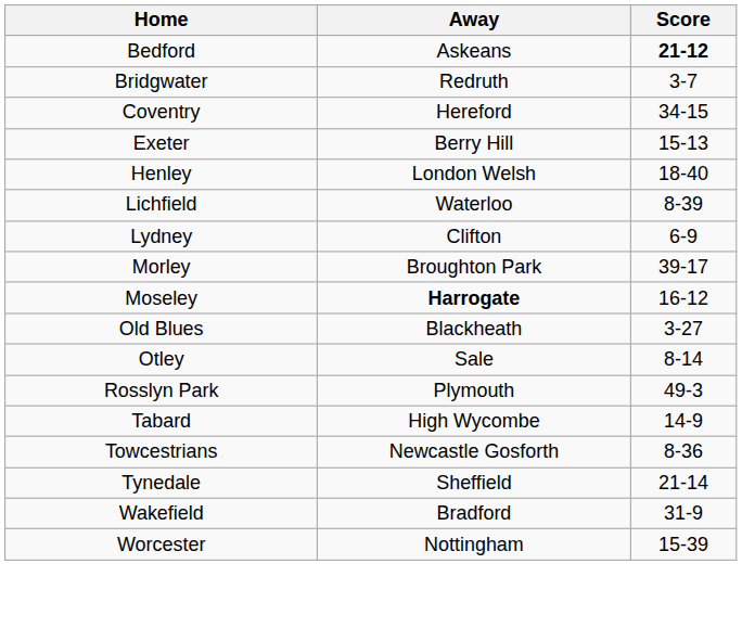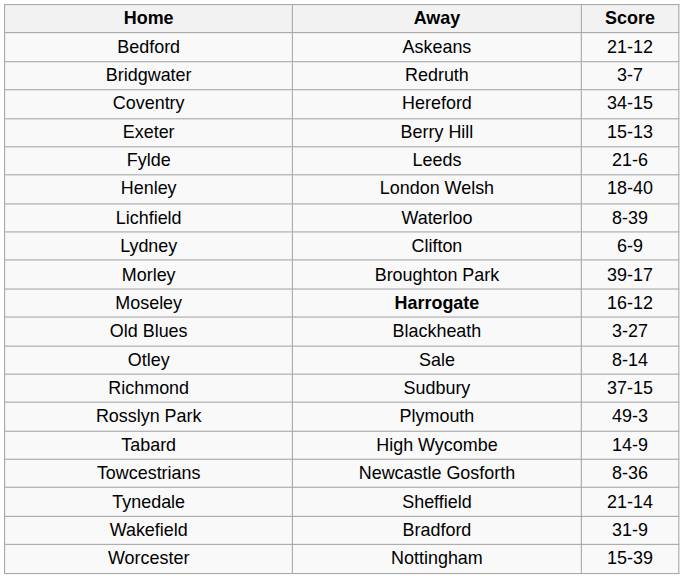Bedford | Score: bold -> normal
+ row: Fylde | Leeds | 21-6
+ row: Richmond | Sudbury | 37-15
